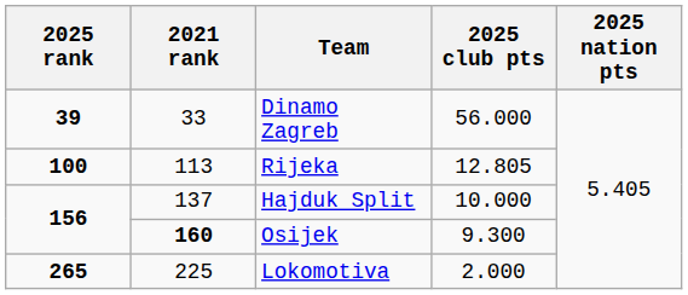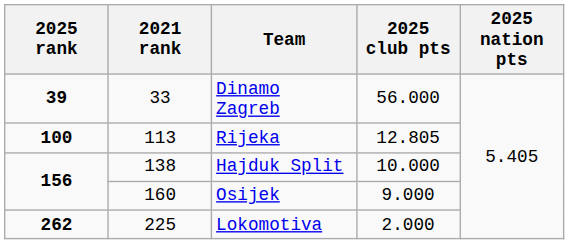Hajduk Split | 2021 rank: 137 -> 138
Osijek | 2021 rank: bold -> normal
Osijek | 2025 club pts: 9.300 -> 9.000
Lokomotiva | 2025 rank: 265 -> 262
